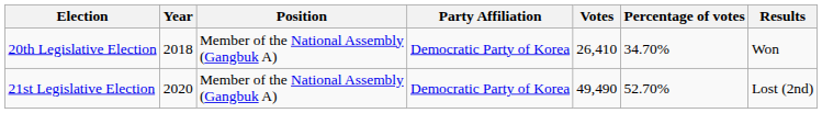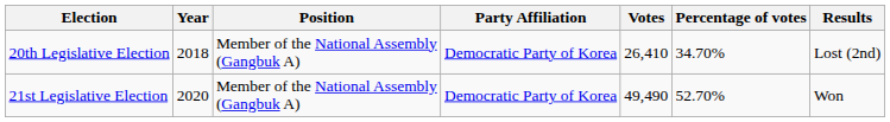20th Legislative Election | Results: Won -> Lost (2nd)
21st Legislative Election | Results: Lost (2nd) -> Won
